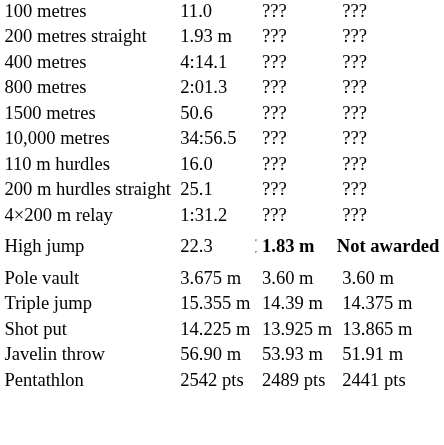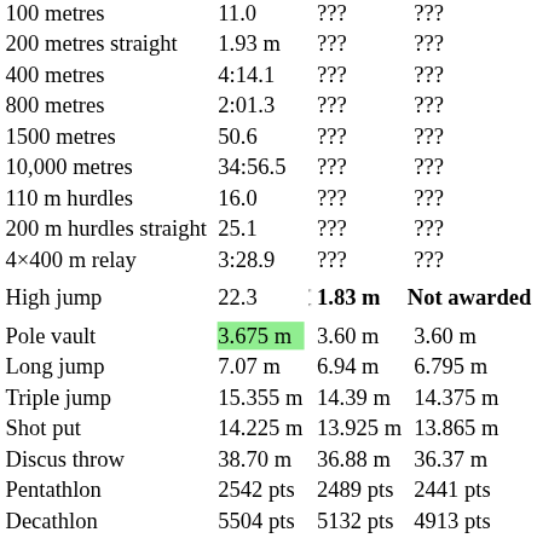- row: 4×200 m relay | 1:31.2 | ??? | ???
+ row: 4×400 m relay | 3:28.9 | ??? | ???
Pole vault | column 3: no background -> lightgreen background
+ row: Long jump | 7.07 m | 6.94 m | 6.795 m
+ row: Discus throw | 38.70 m | 36.88 m | 36.37 m
- row: Javelin throw | 56.90 m | 53.93 m | 51.91 m
+ row: Decathlon | 5504 pts | 5132 pts | 4913 pts
